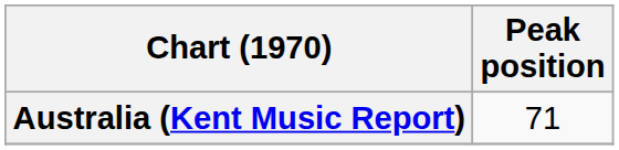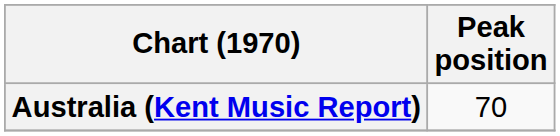Australia (Kent Music Report) | Peak position: 71 -> 70
